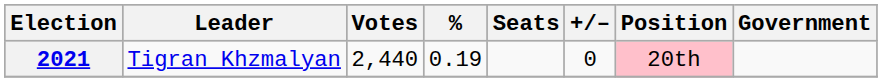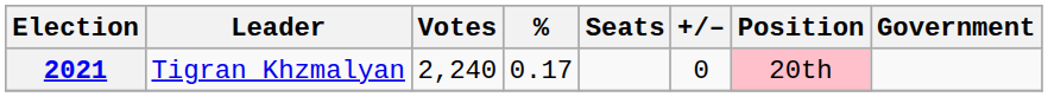2021 | Votes: 2,440 -> 2,240
2021 | %: 0.19 -> 0.17
